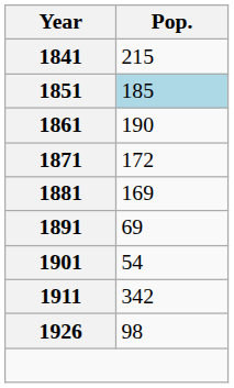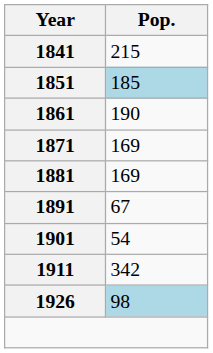1871 | Pop.: 172 -> 169
1891 | Pop.: 69 -> 67
1926 | Pop.: no background -> lightblue background
